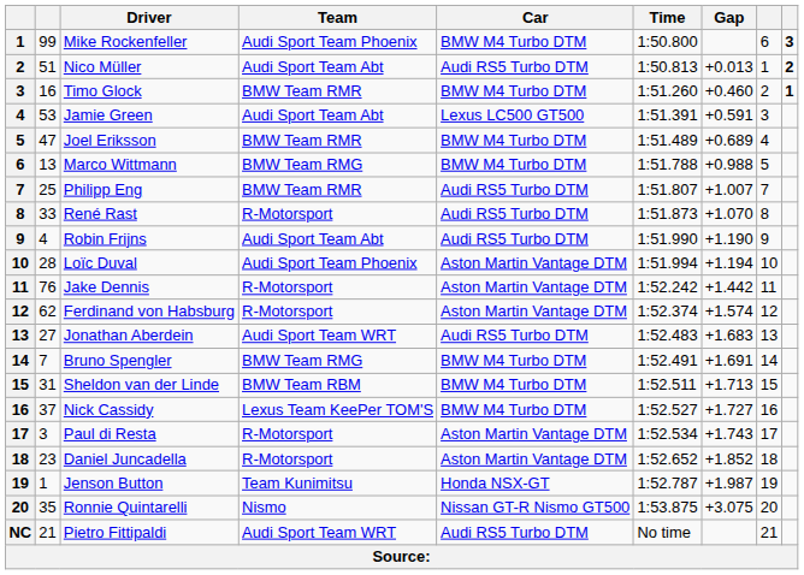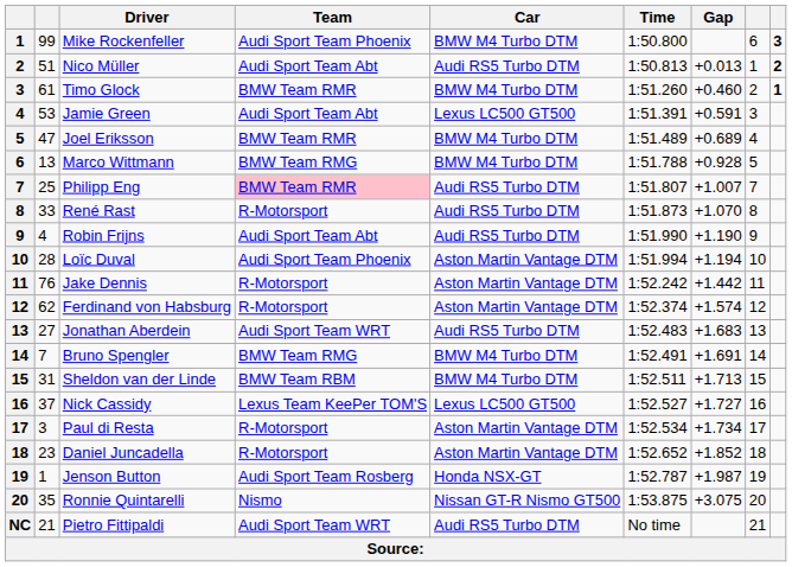Timo Glock | column 2: 16 -> 61
Marco Wittmann | Gap: +0.988 -> +0.928
Philipp Eng | Team: no background -> pink background
Nick Cassidy | Car: BMW M4 Turbo DTM -> Lexus LC500 GT500
Paul di Resta | Gap: +1.743 -> +1.734
Jenson Button | Team: Team Kunimitsu -> Audi Sport Team Rosberg
